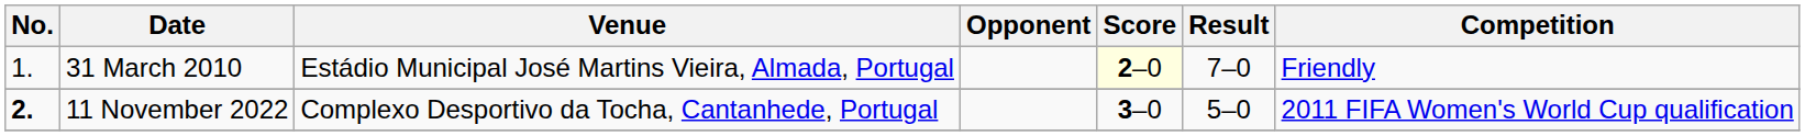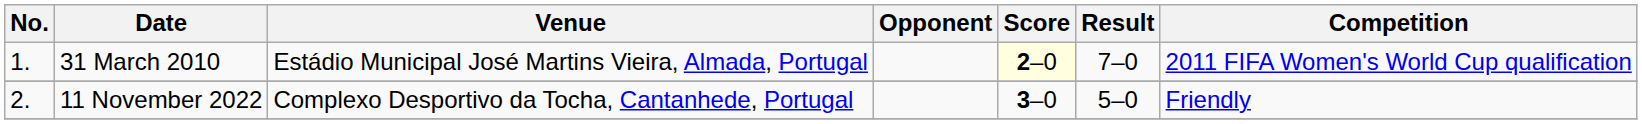31 March 2010 | Competition: Friendly -> 2011 FIFA Women's World Cup qualification
11 November 2022 | No.: bold -> normal
11 November 2022 | Competition: 2011 FIFA Women's World Cup qualification -> Friendly
